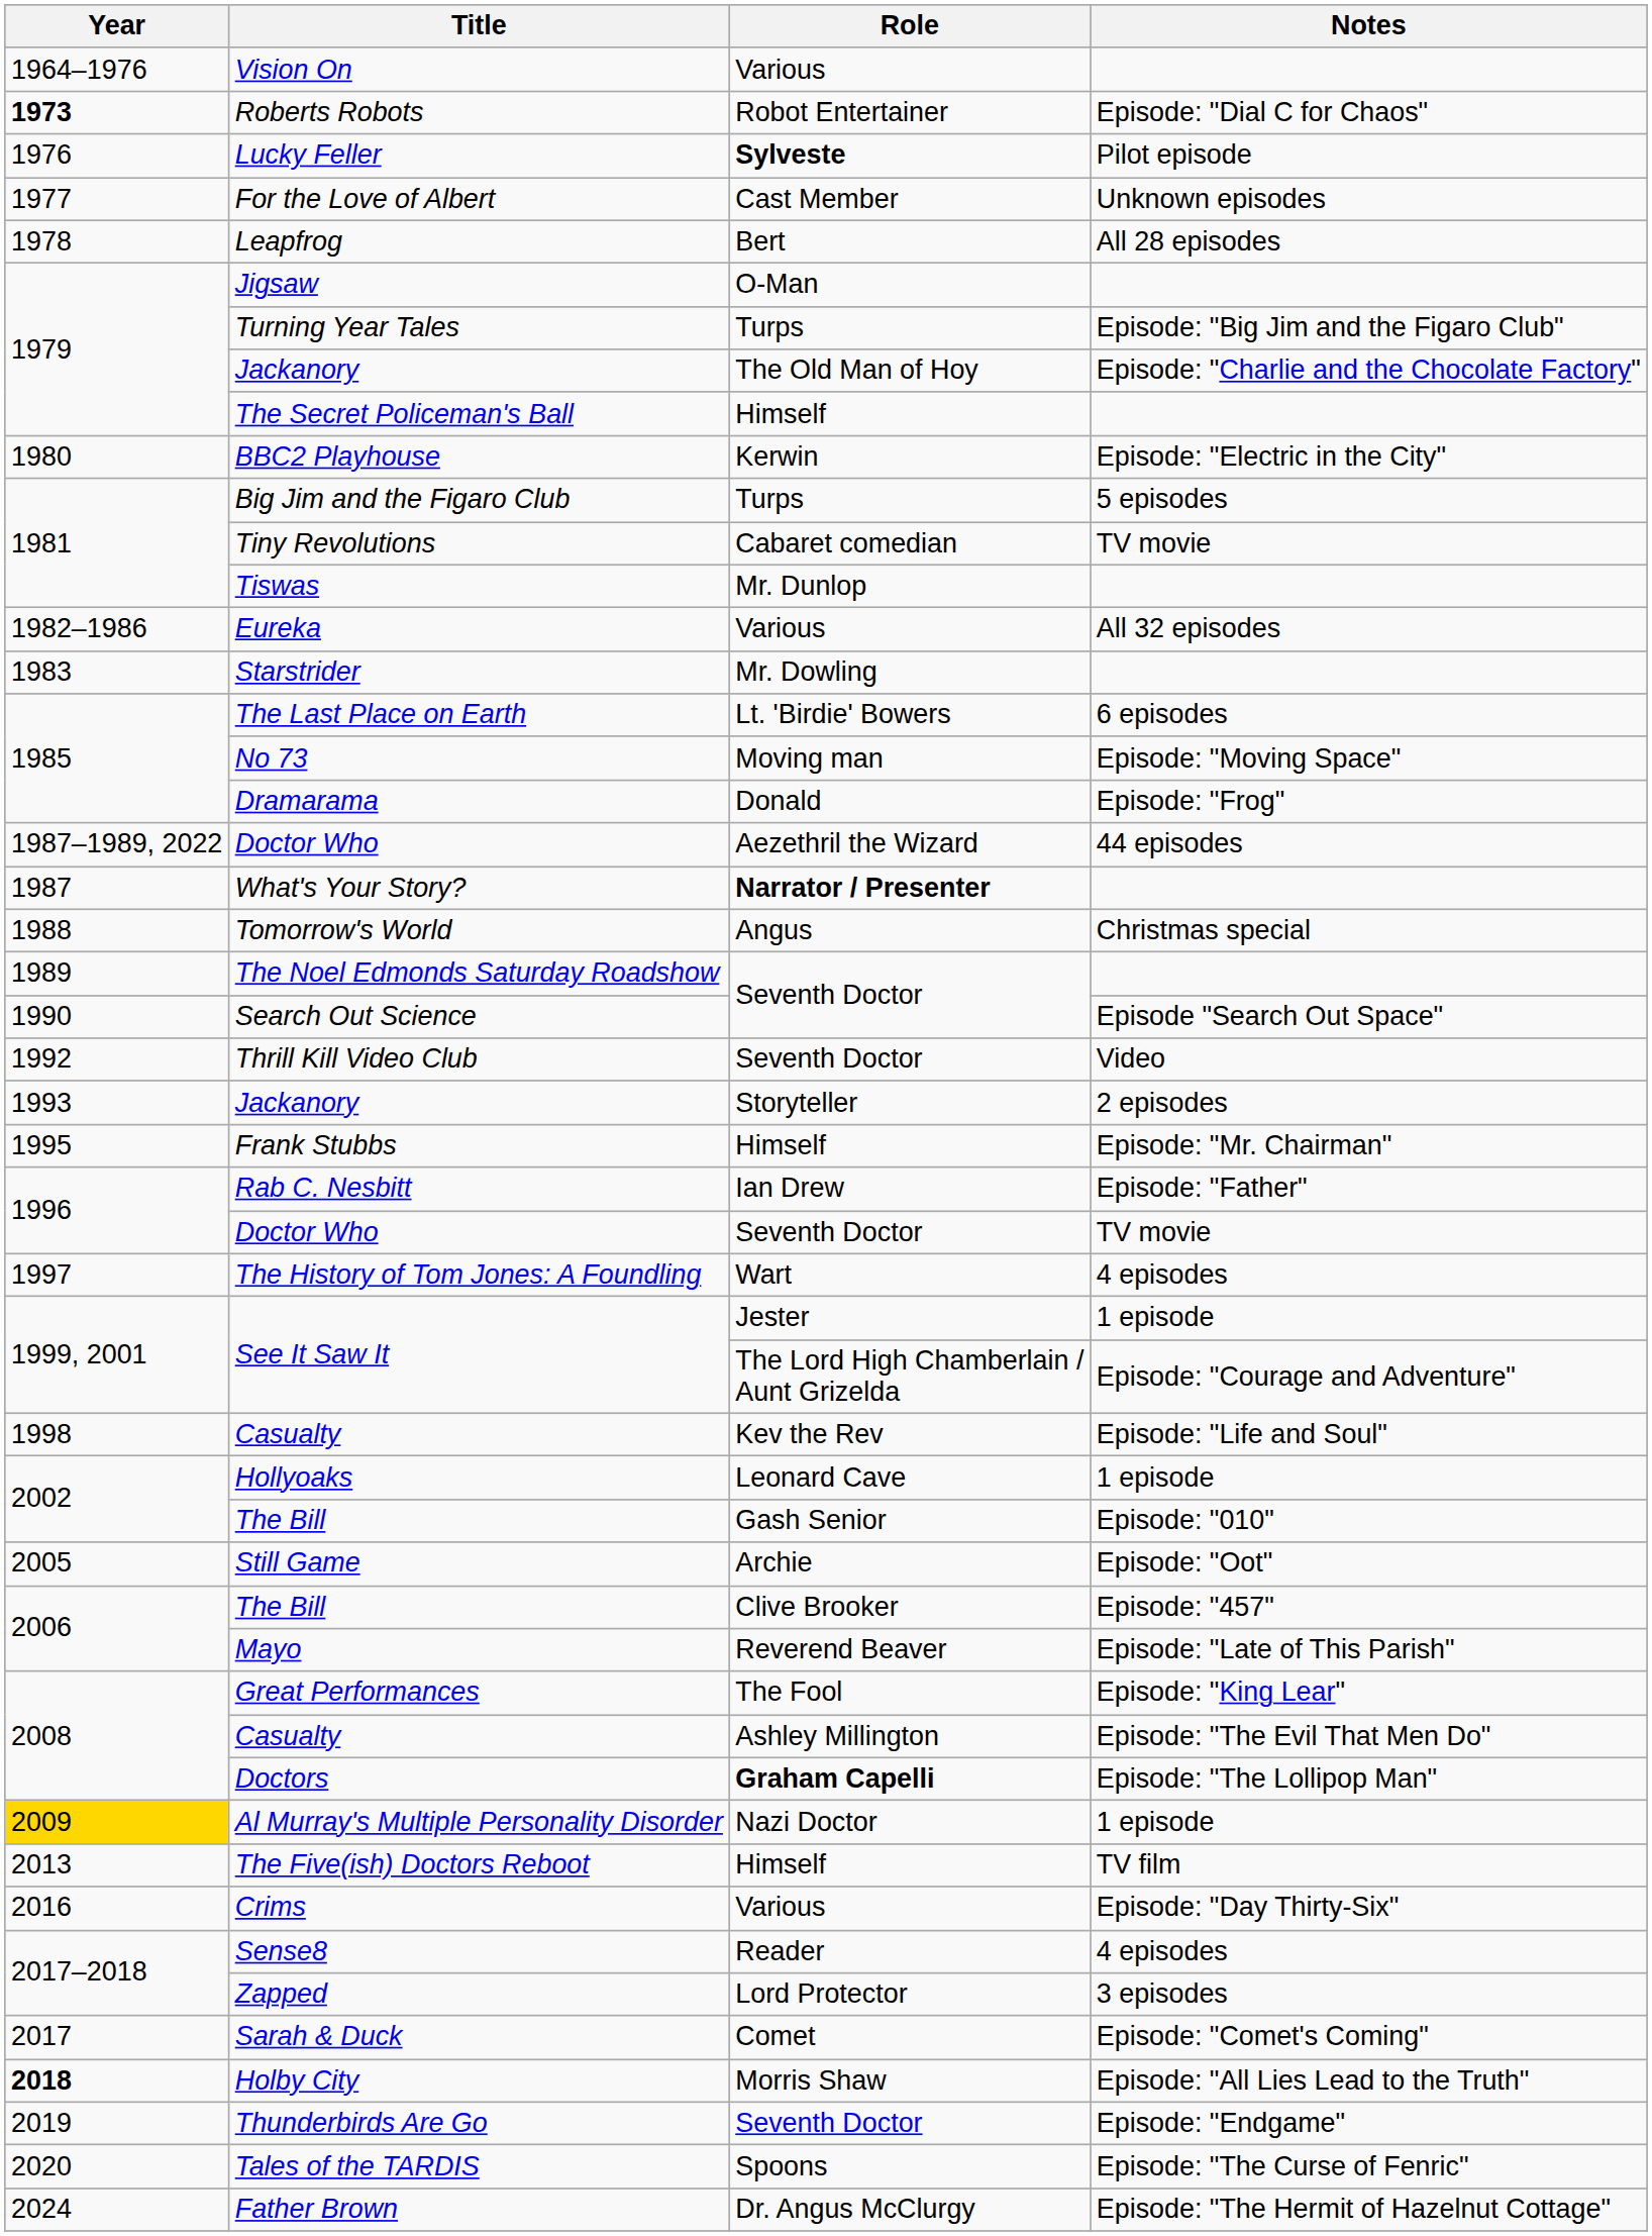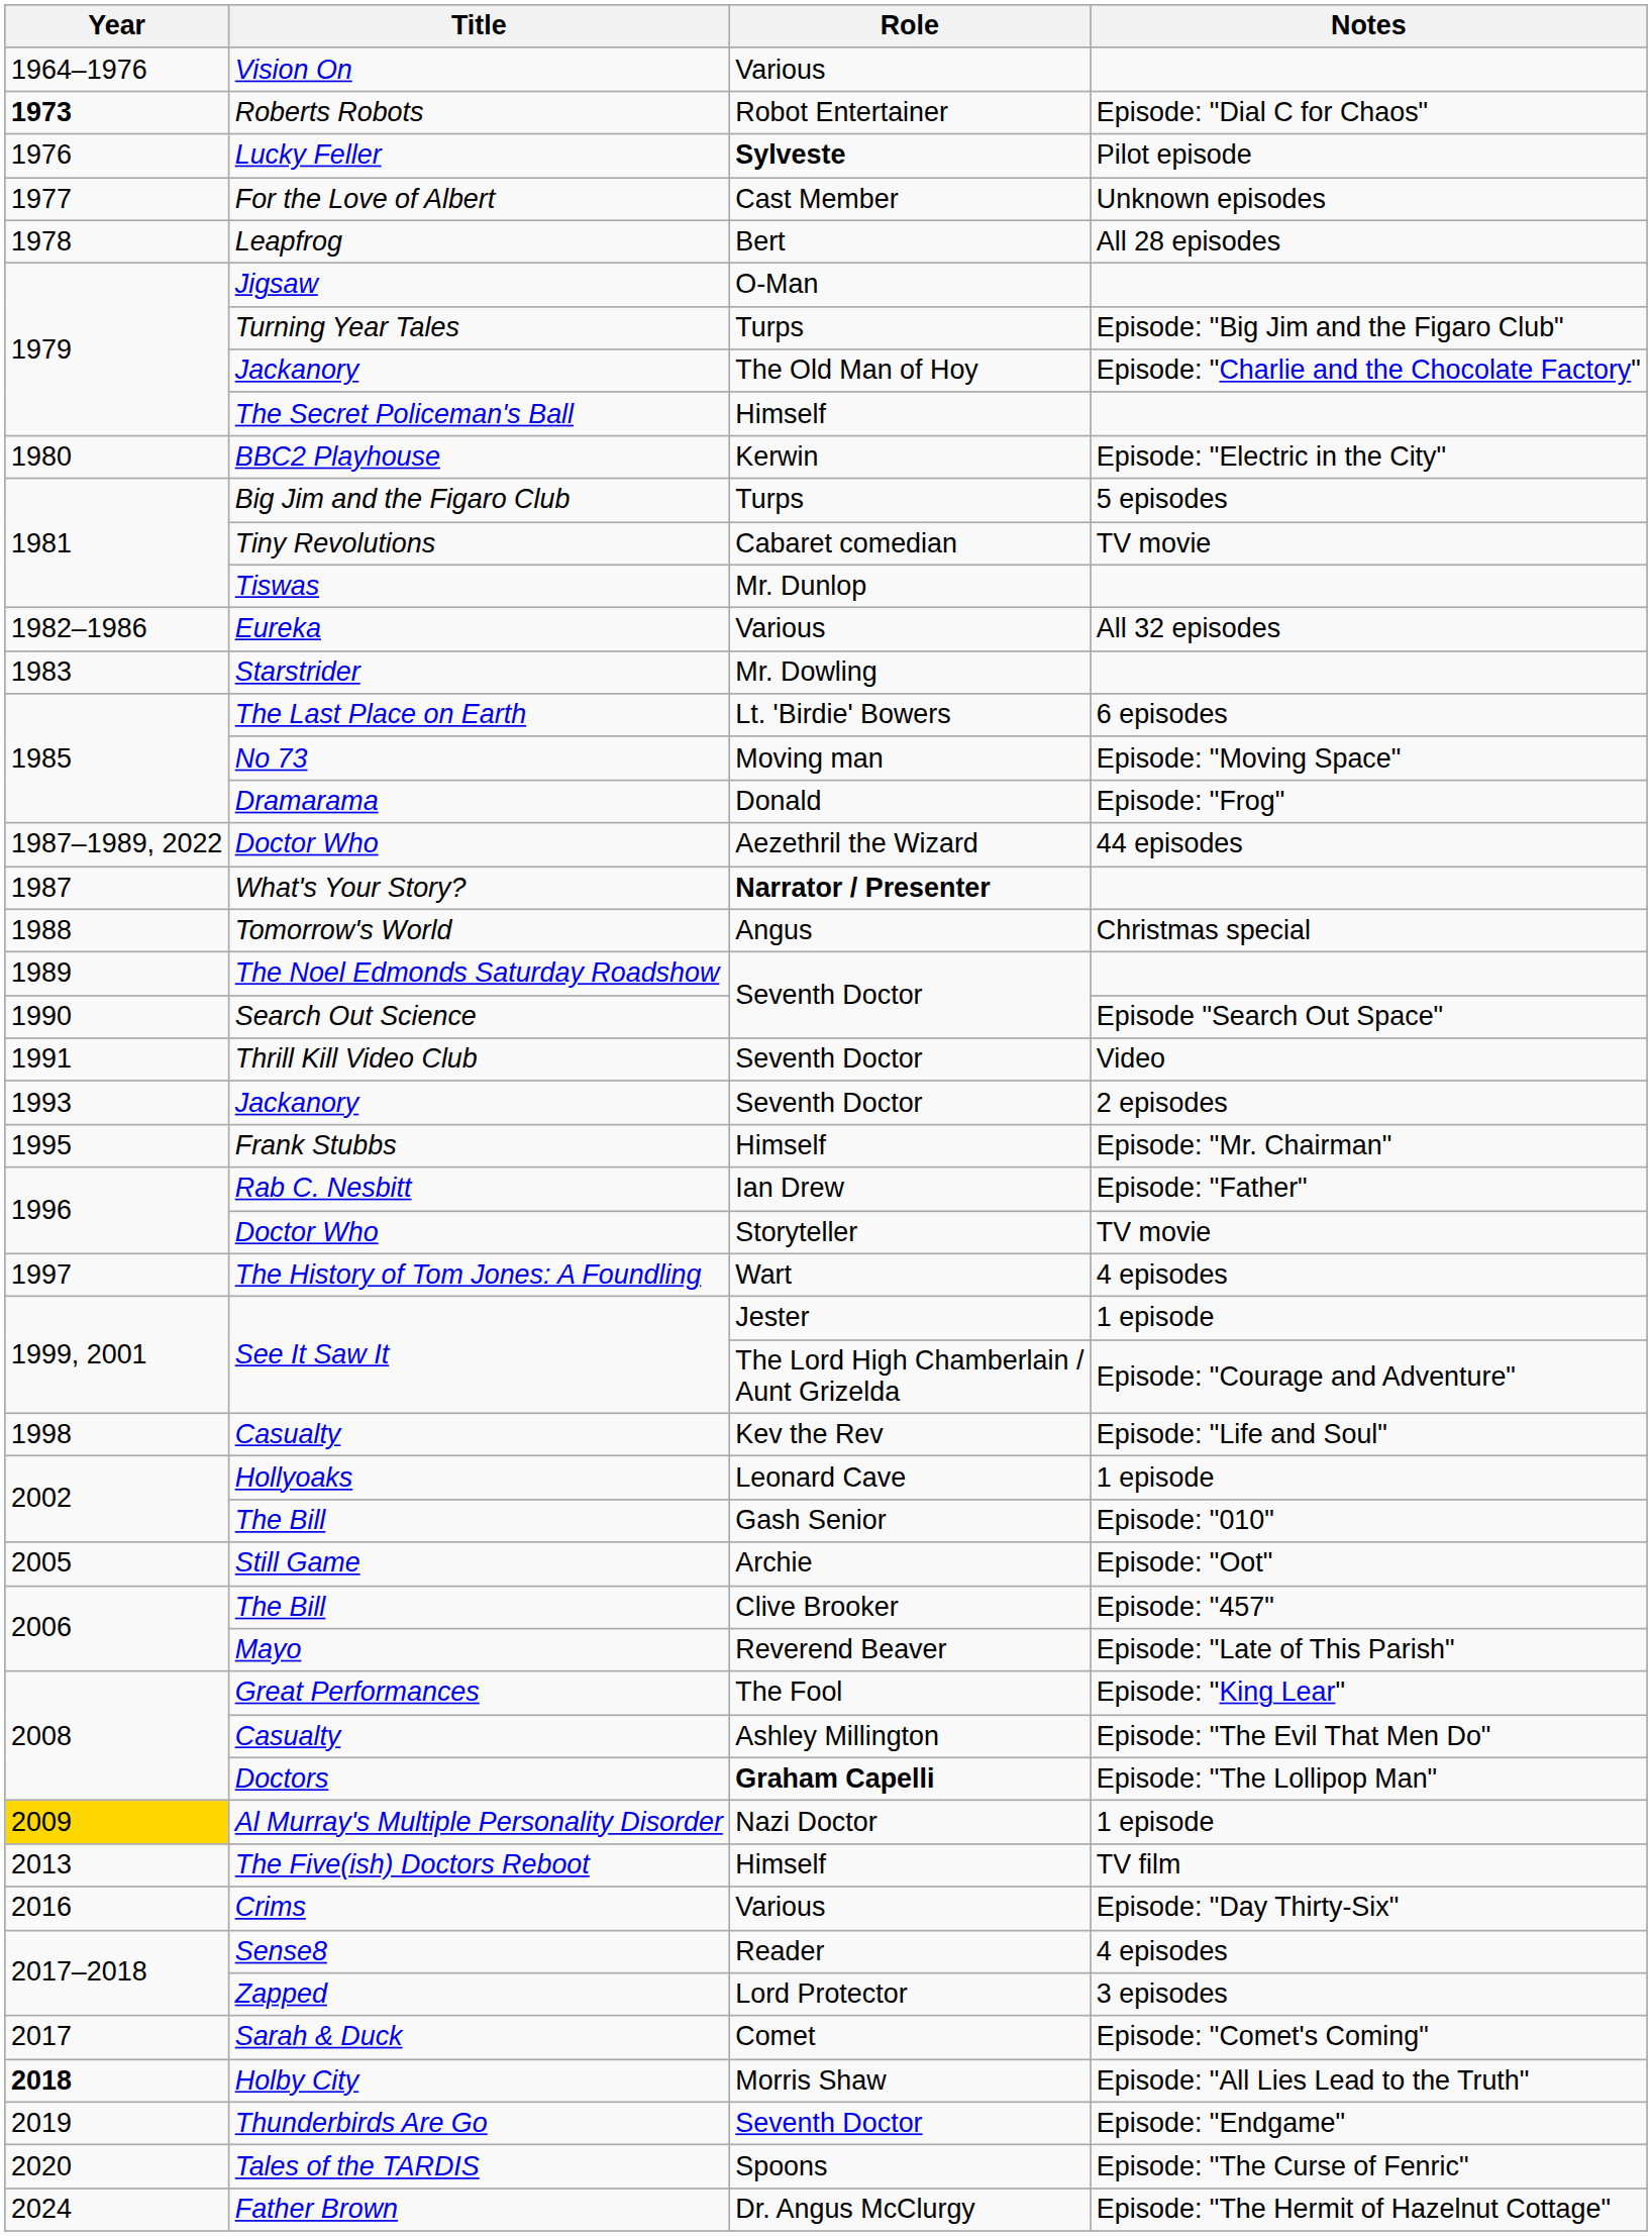Thrill Kill Video Club | Year: 1992 -> 1991
Jackanory / 2 episodes | Role: Storyteller -> Seventh Doctor
Doctor Who / TV movie | Role: Seventh Doctor -> Storyteller
